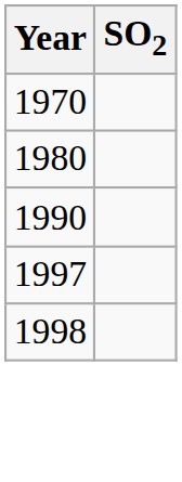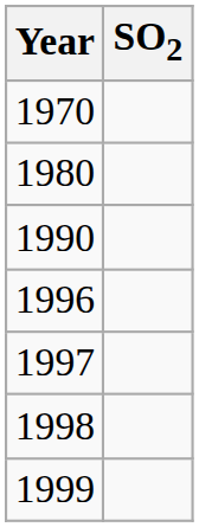+ row: 1996
+ row: 1999
